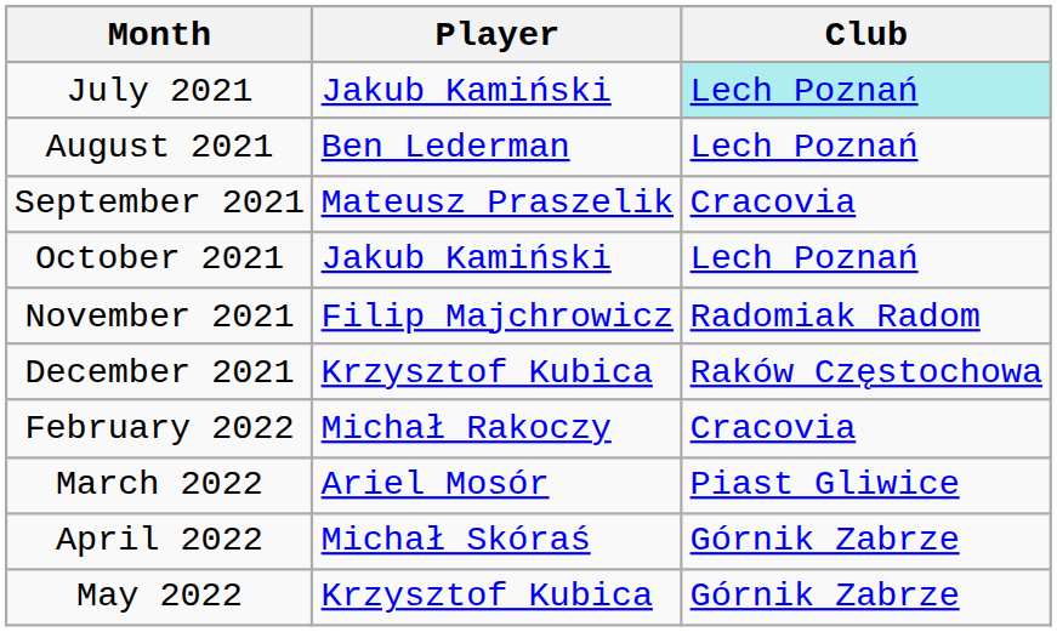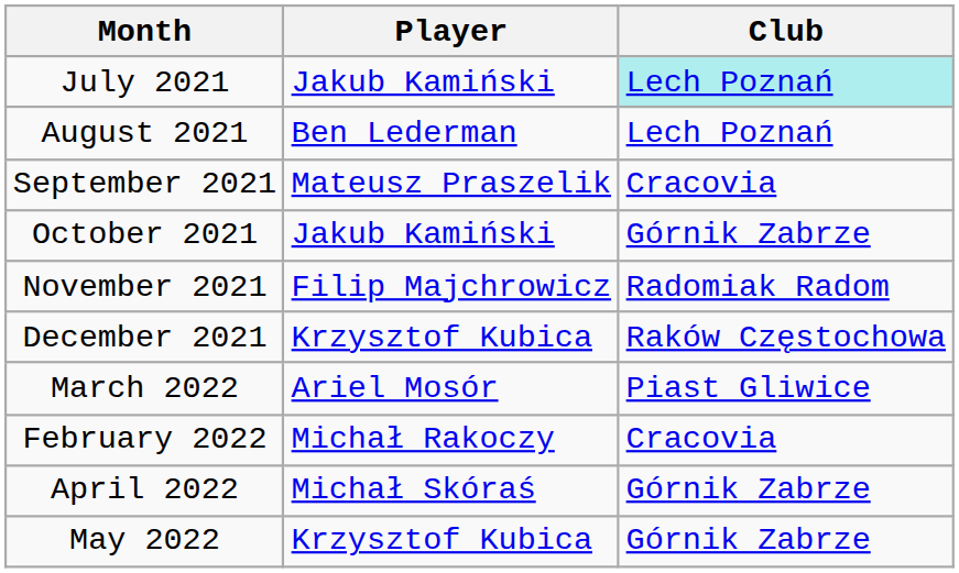October 2021 | Club: Lech Poznań -> Górnik Zabrze
rows swapped: February 2022 <-> March 2022
